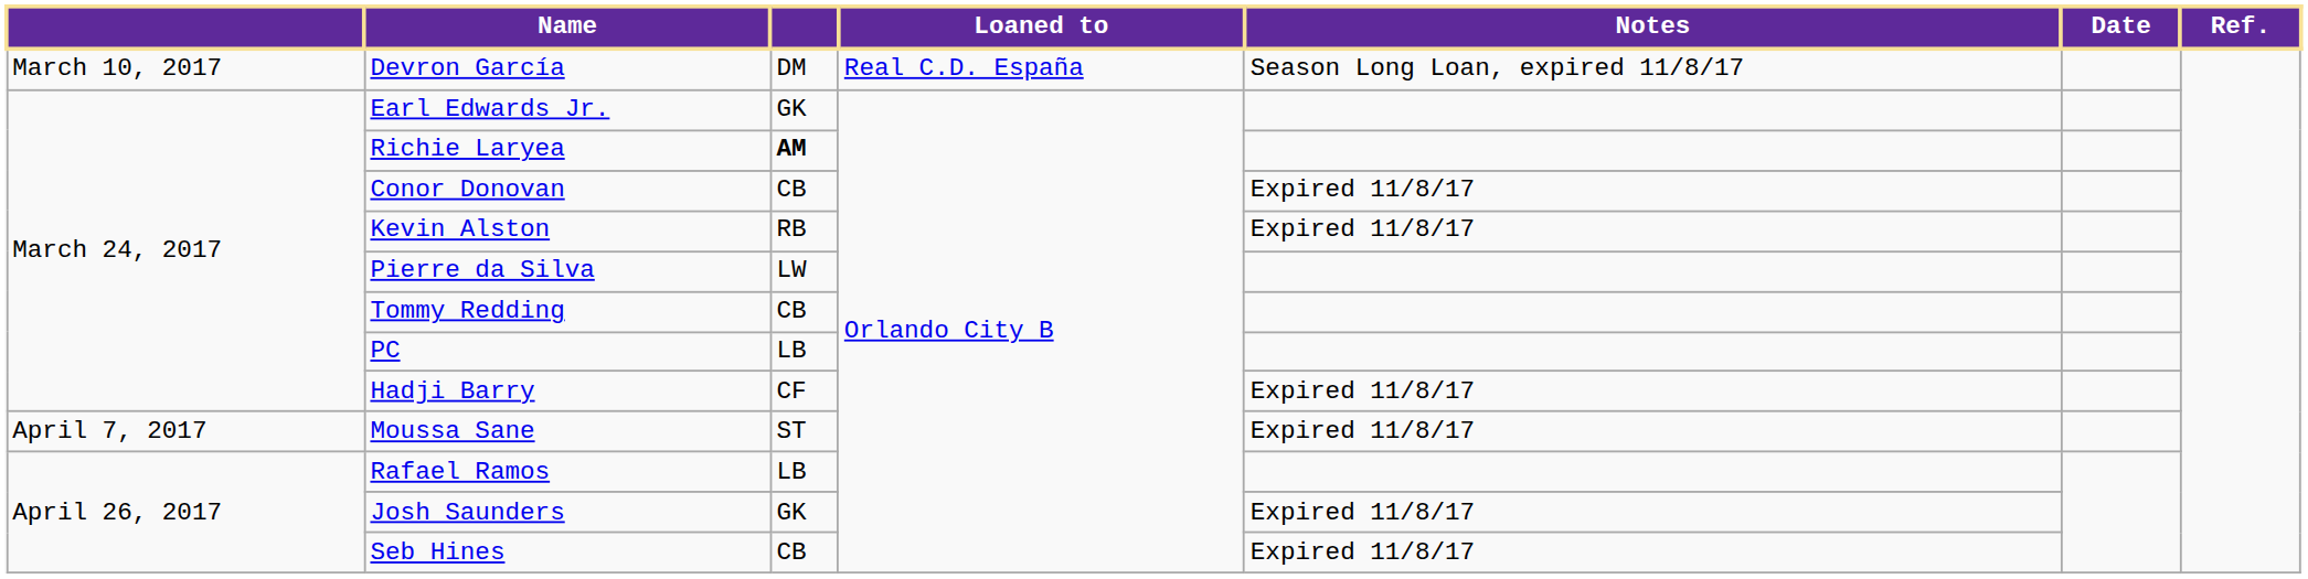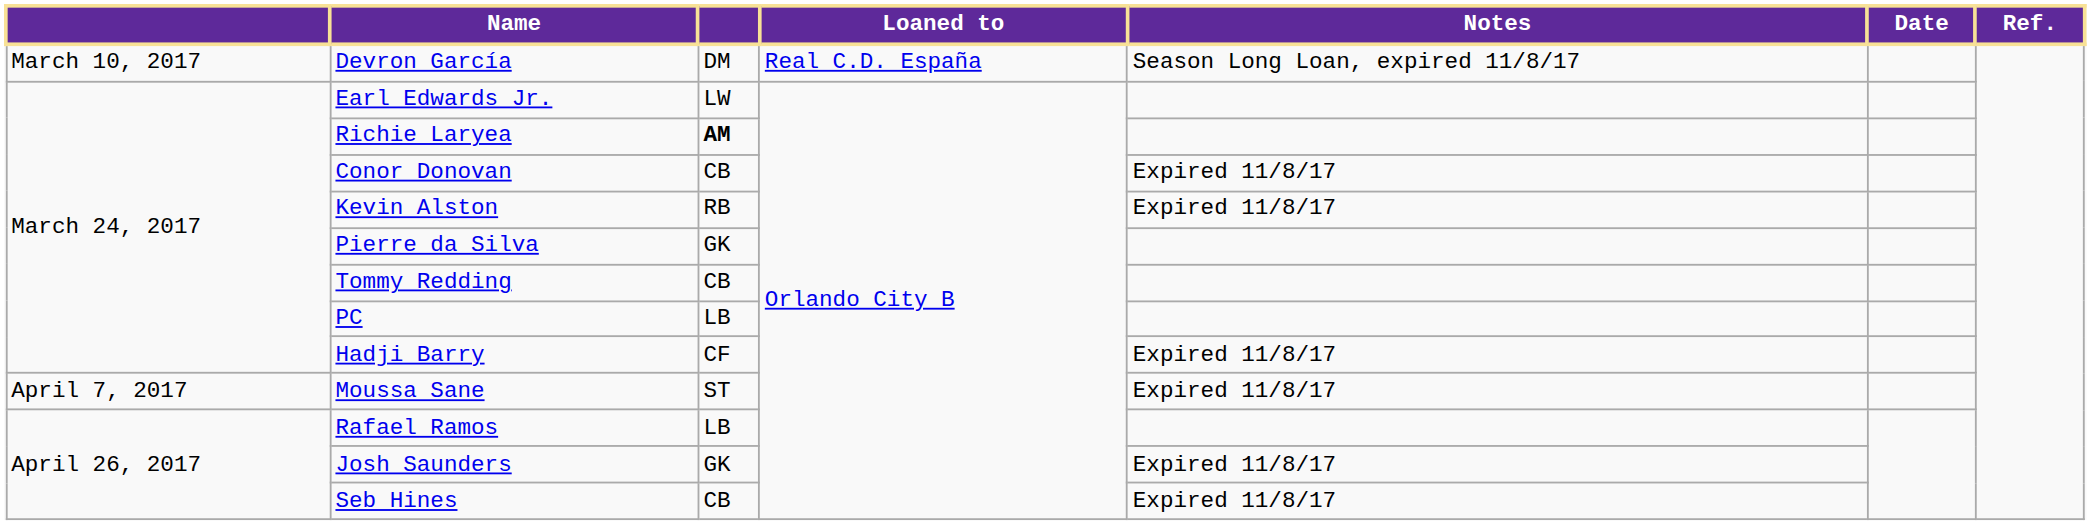Earl Edwards Jr. | column 3: GK -> LW
Pierre da Silva | column 3: LW -> GK
